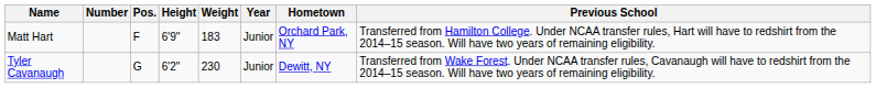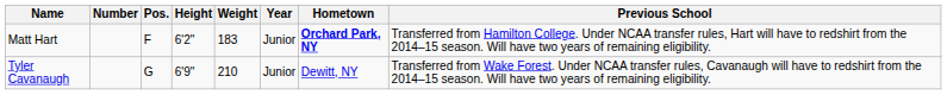Matt Hart | Height: 6'9" -> 6'2"
Matt Hart | Hometown: normal -> bold
Tyler Cavanaugh | Height: 6'2" -> 6'9"
Tyler Cavanaugh | Weight: 230 -> 210
